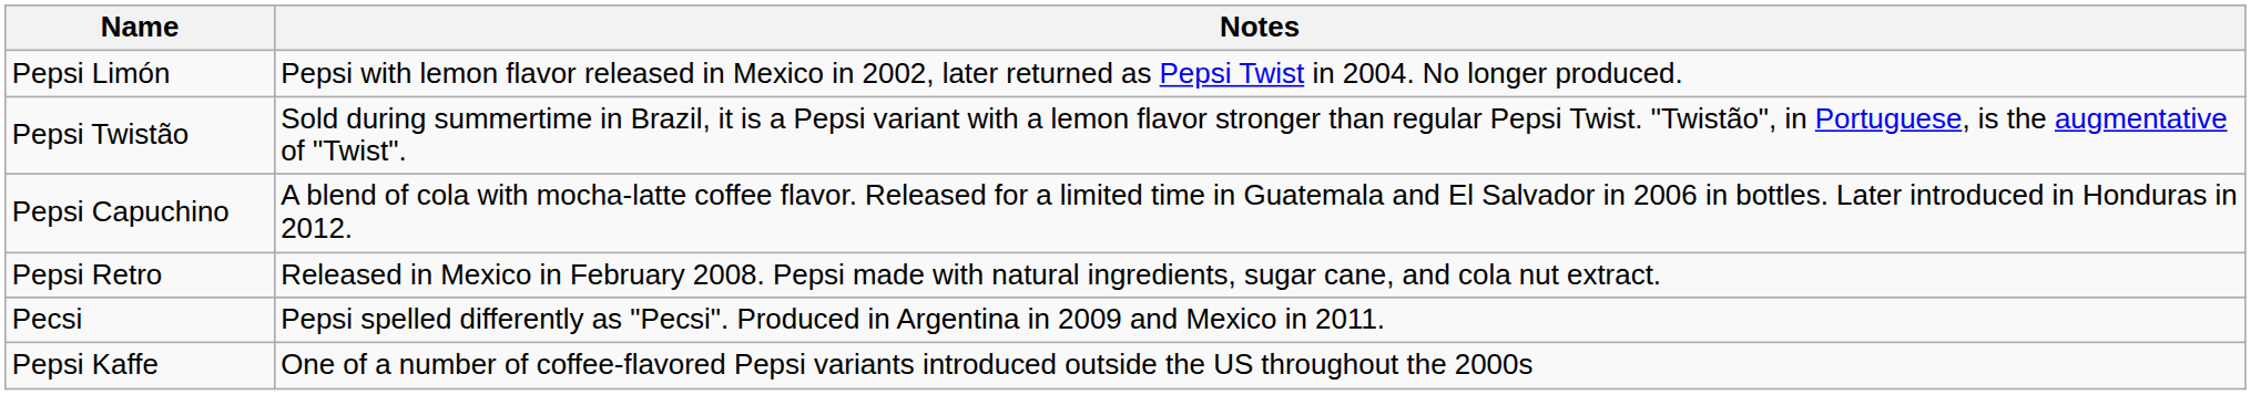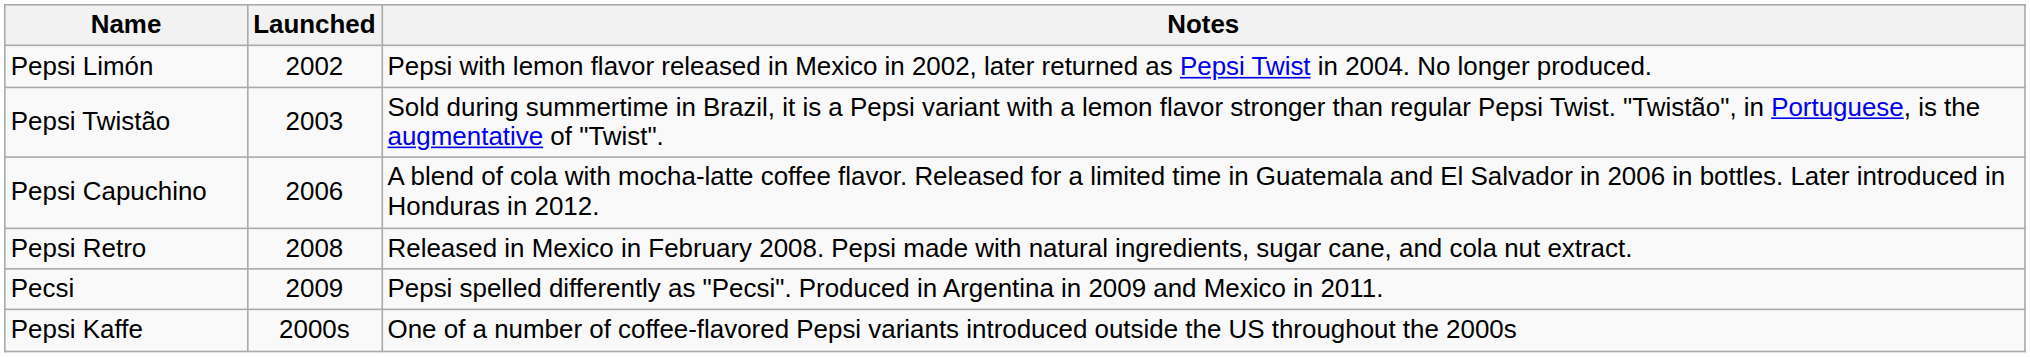+ column: Launched | 2002 | 2003 | 2006 | 2008 | 2009 | 2000s
